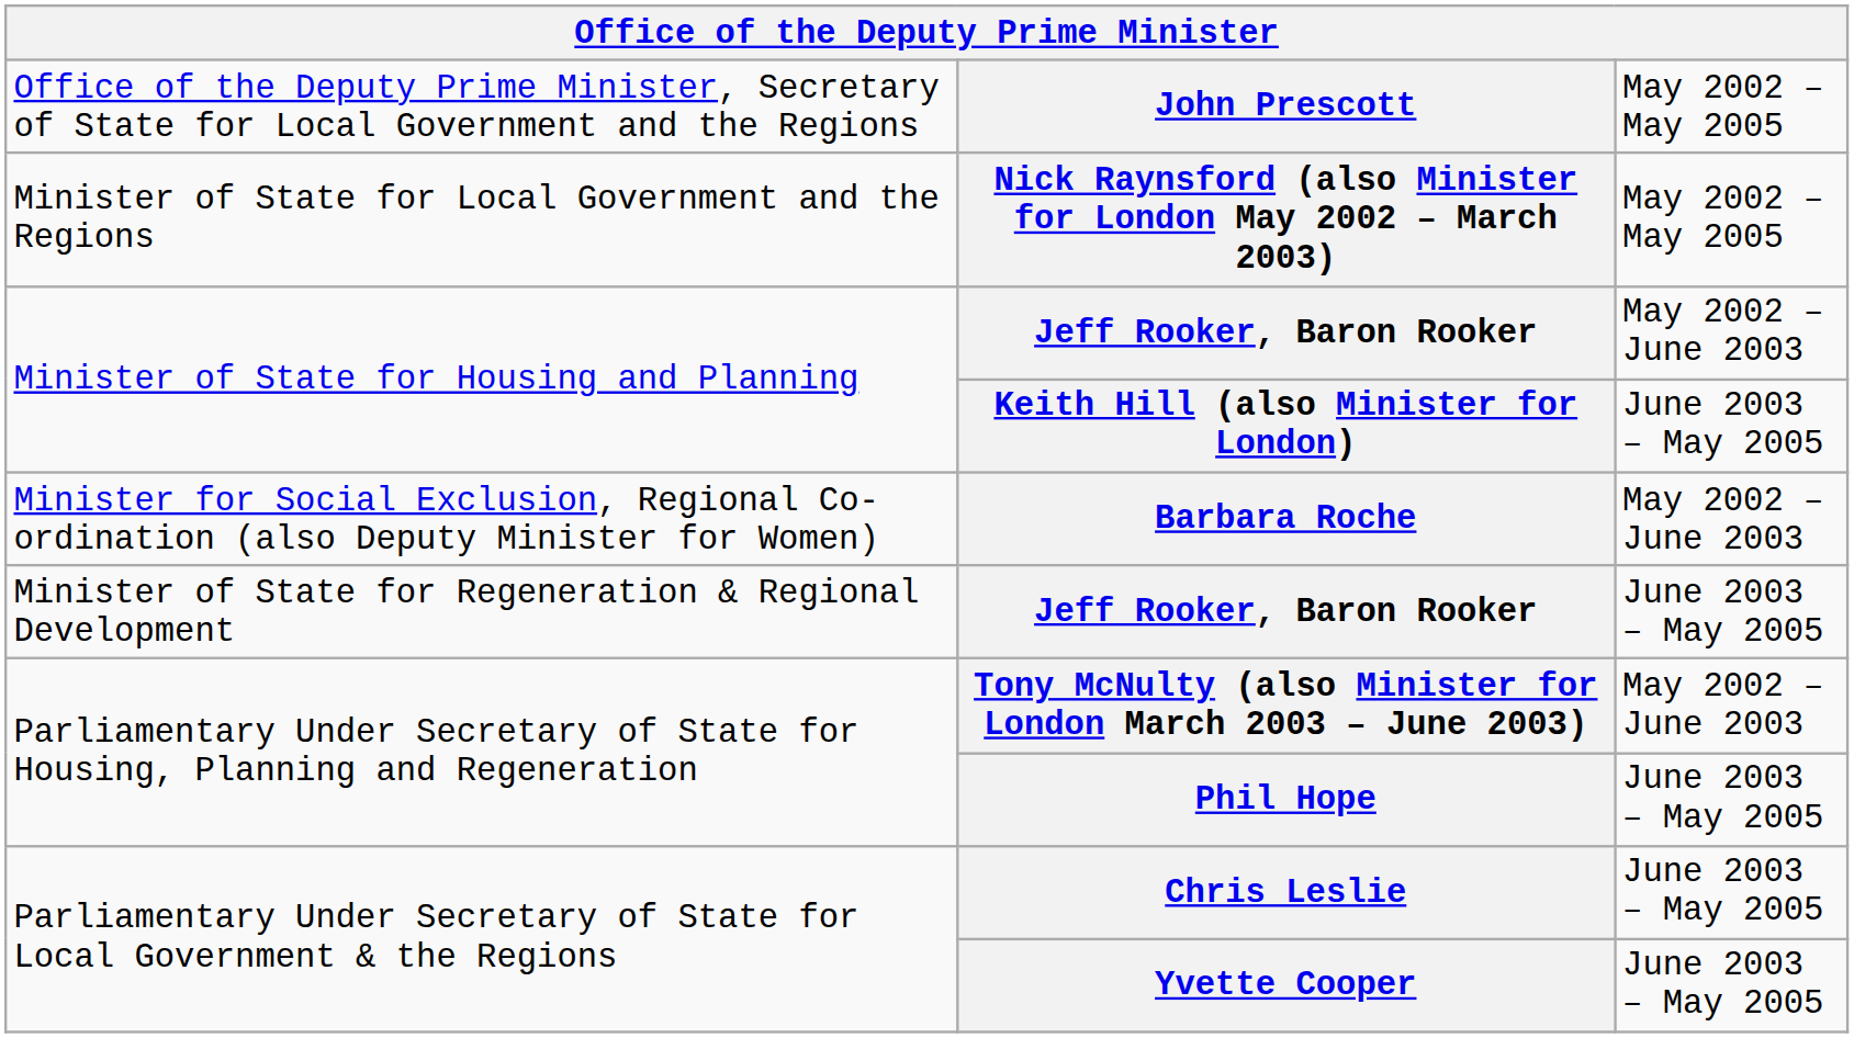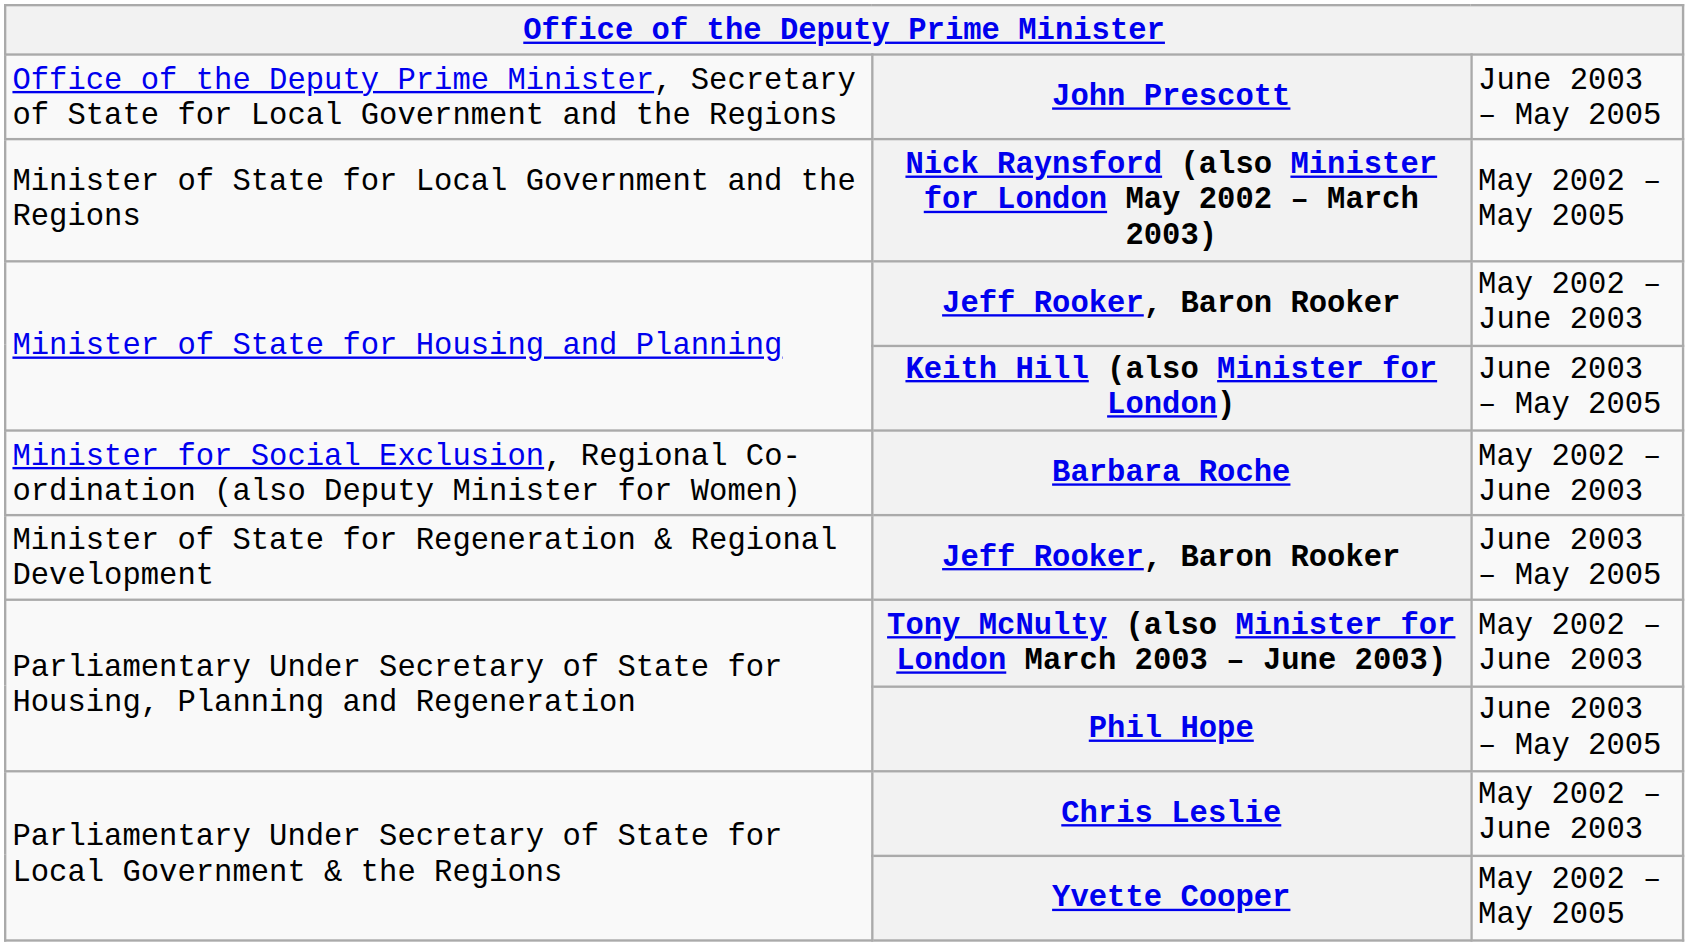John Prescott | column 3: May 2002 – May 2005 -> June 2003 – May 2005
Chris Leslie | column 3: June 2003 – May 2005 -> May 2002 – June 2003
Yvette Cooper | column 3: June 2003 – May 2005 -> May 2002 – May 2005
